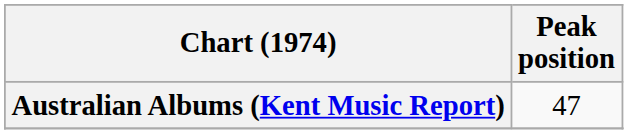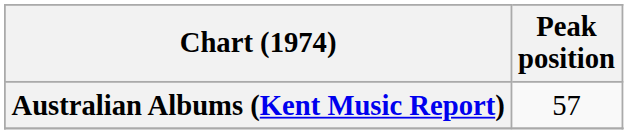Australian Albums (Kent Music Report) | Peak position: 47 -> 57
